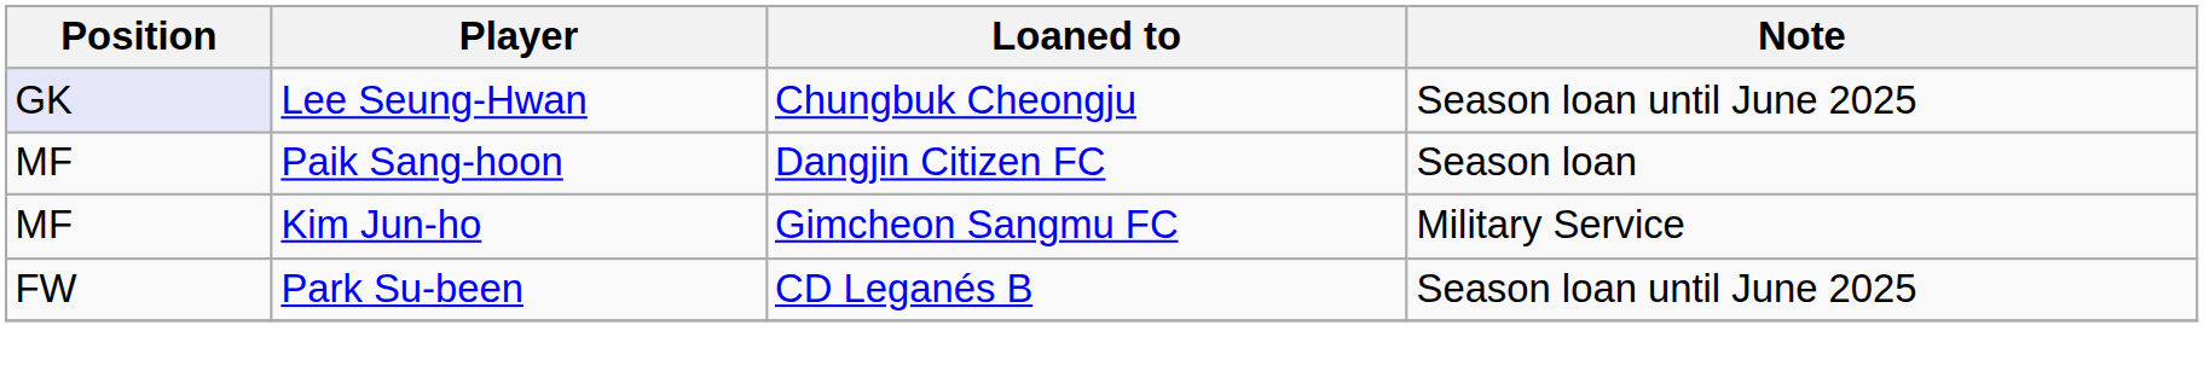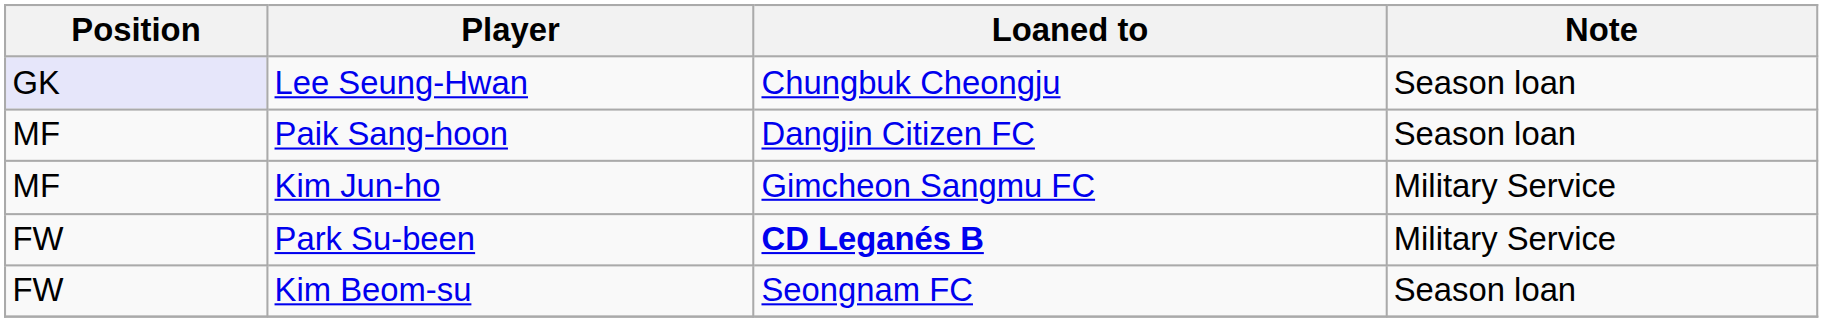Lee Seung-Hwan | Note: Season loan until June 2025 -> Season loan
Park Su-been | Loaned to: normal -> bold
Park Su-been | Note: Season loan until June 2025 -> Military Service
+ row: FW | Kim Beom-su | Seongnam FC | Season loan
